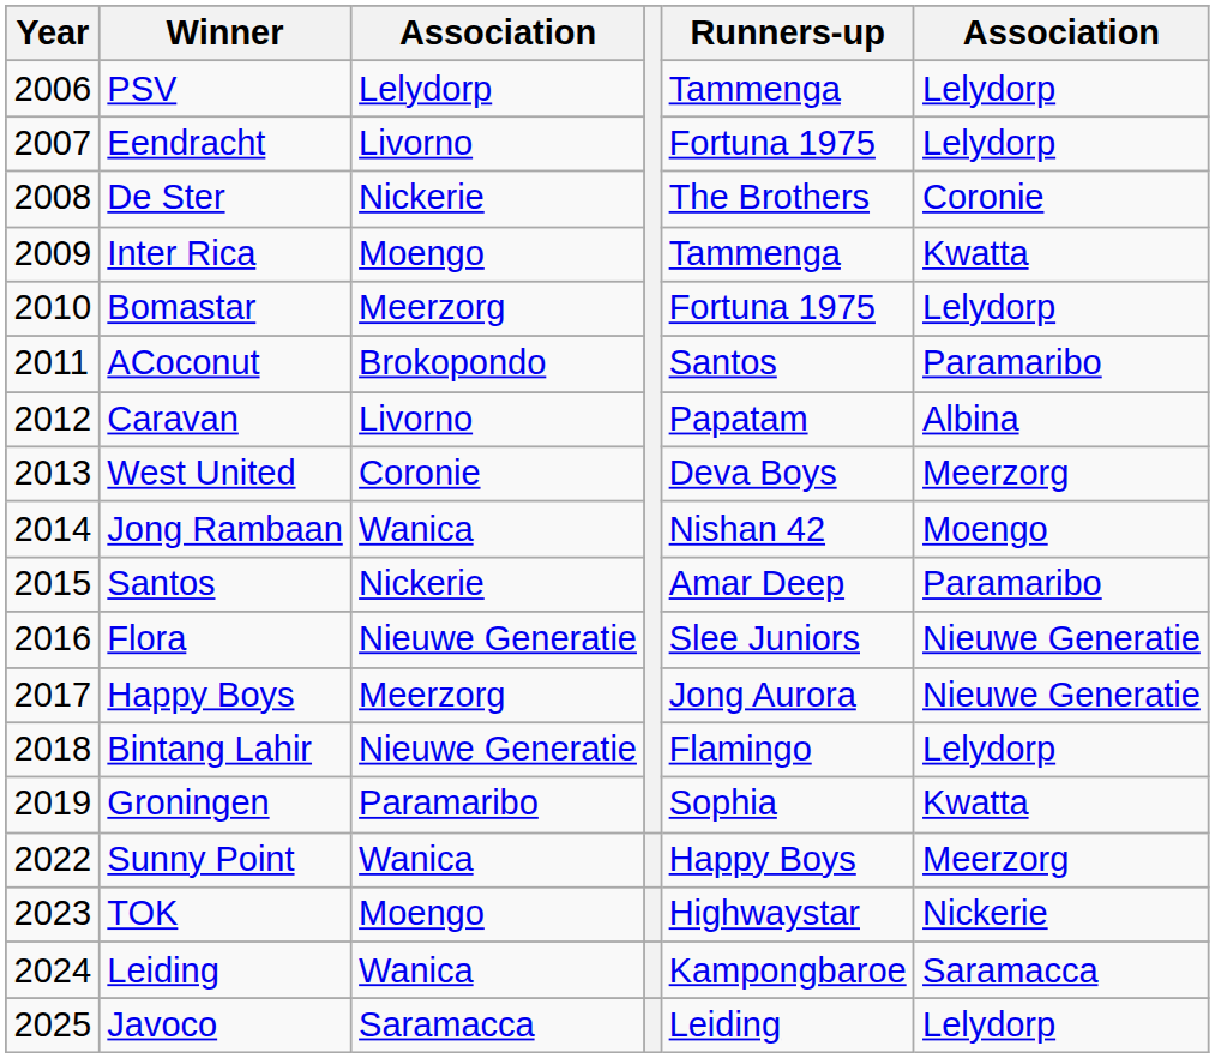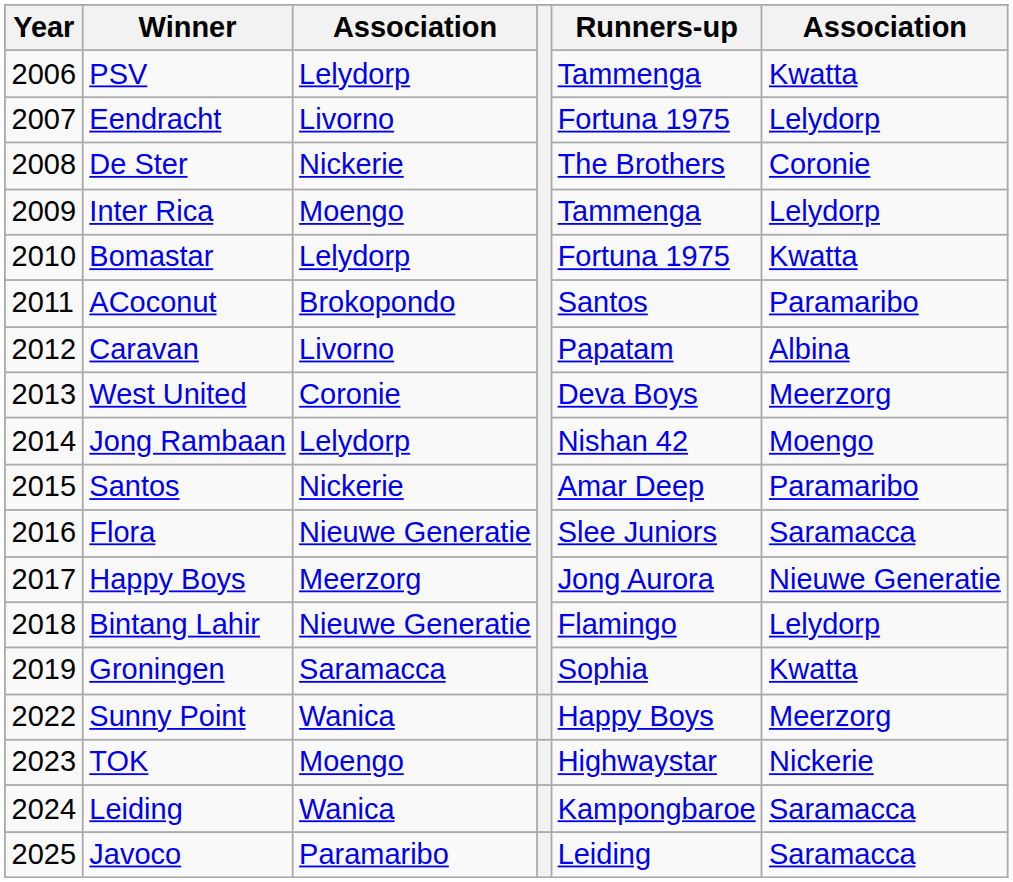PSV | column 6: Lelydorp -> Kwatta
Inter Rica | column 6: Kwatta -> Lelydorp
Bomastar | column 3: Meerzorg -> Lelydorp
Bomastar | column 6: Lelydorp -> Kwatta
Jong Rambaan | column 3: Wanica -> Lelydorp
Flora | column 6: Nieuwe Generatie -> Saramacca
Groningen | column 3: Paramaribo -> Saramacca
Javoco | column 3: Saramacca -> Paramaribo
Javoco | column 6: Lelydorp -> Saramacca
